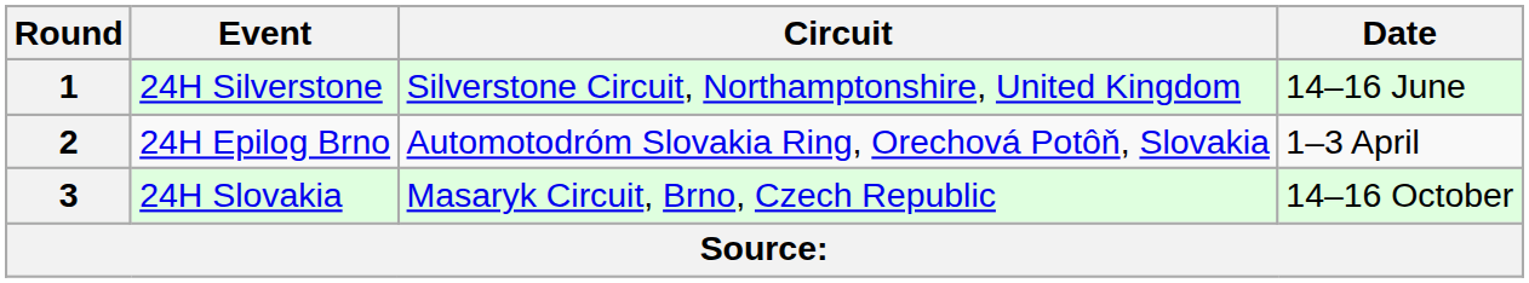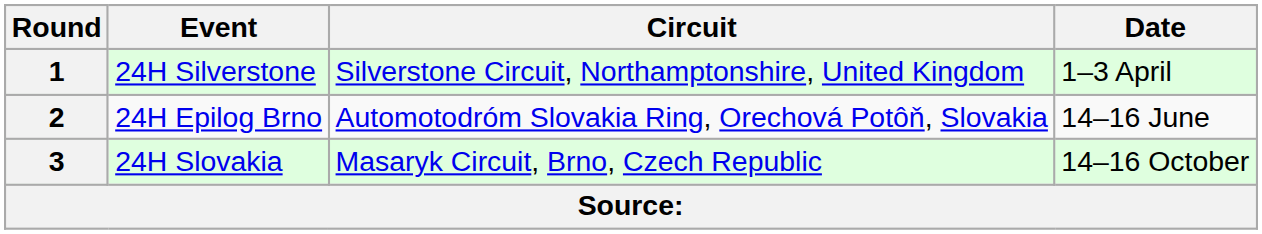1 | Date: 14–16 June -> 1–3 April
2 | Date: 1–3 April -> 14–16 June
